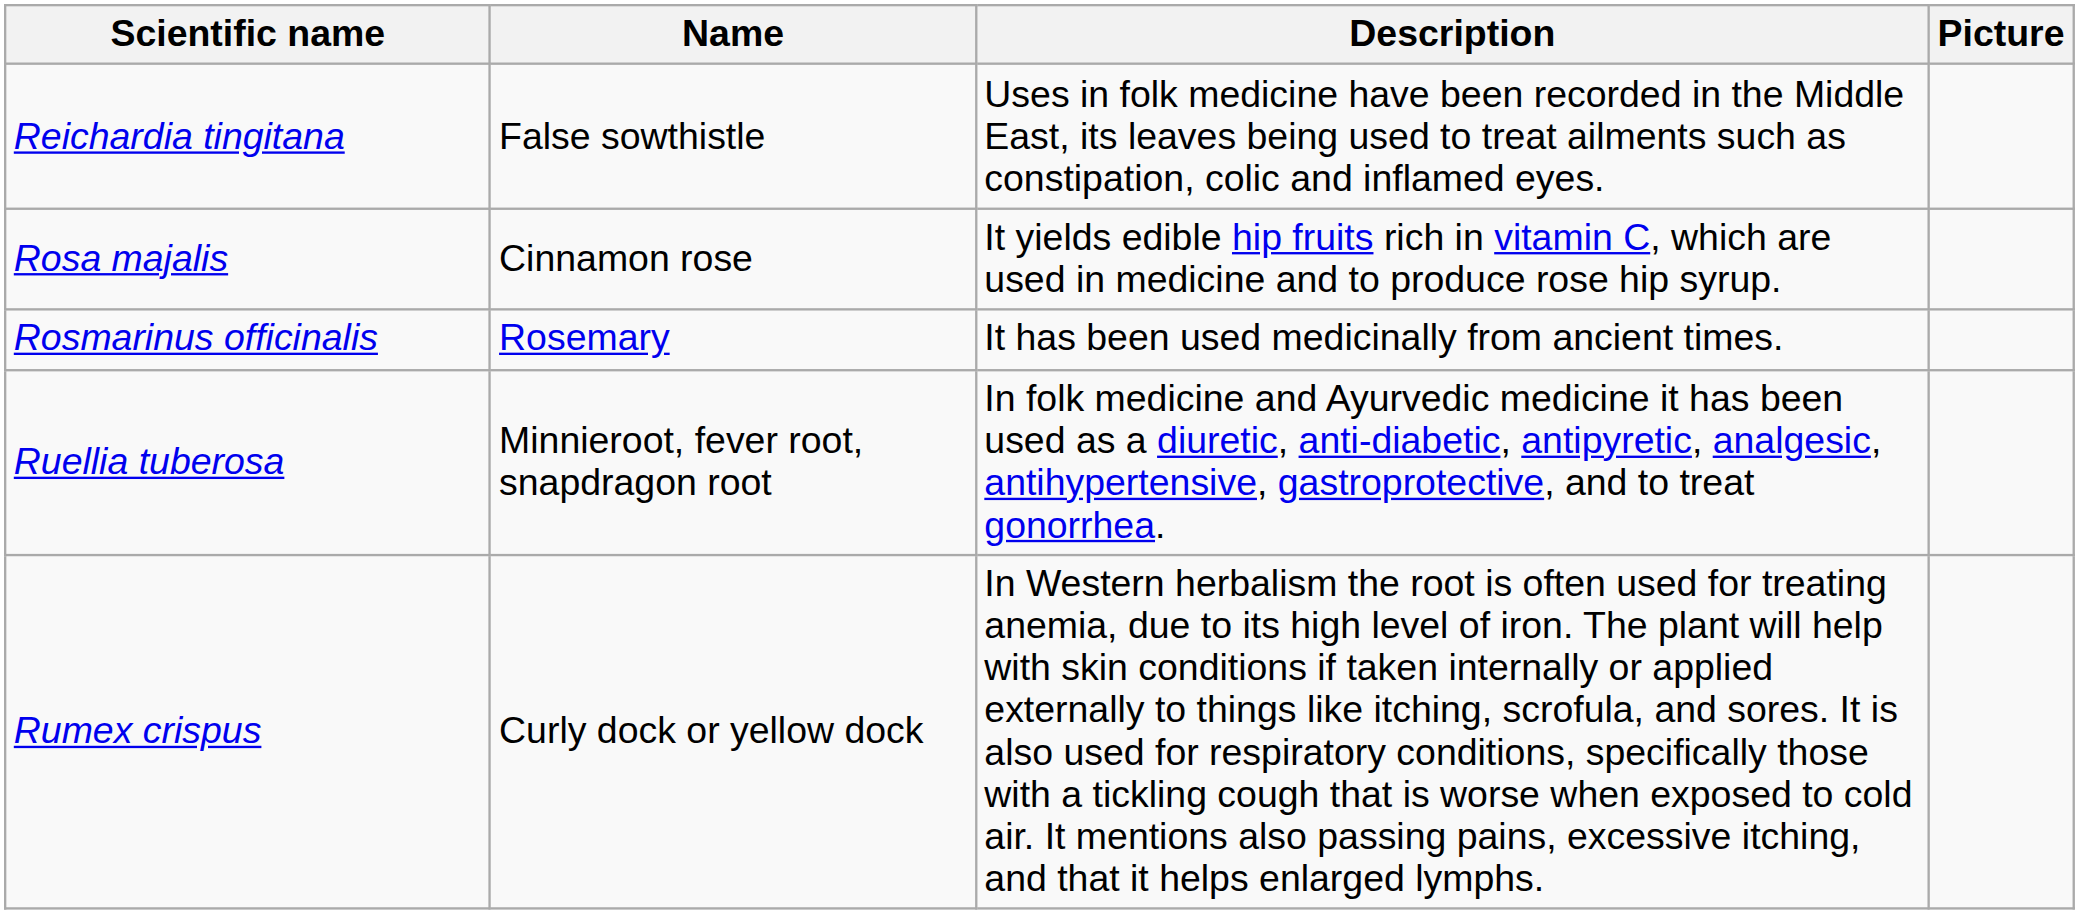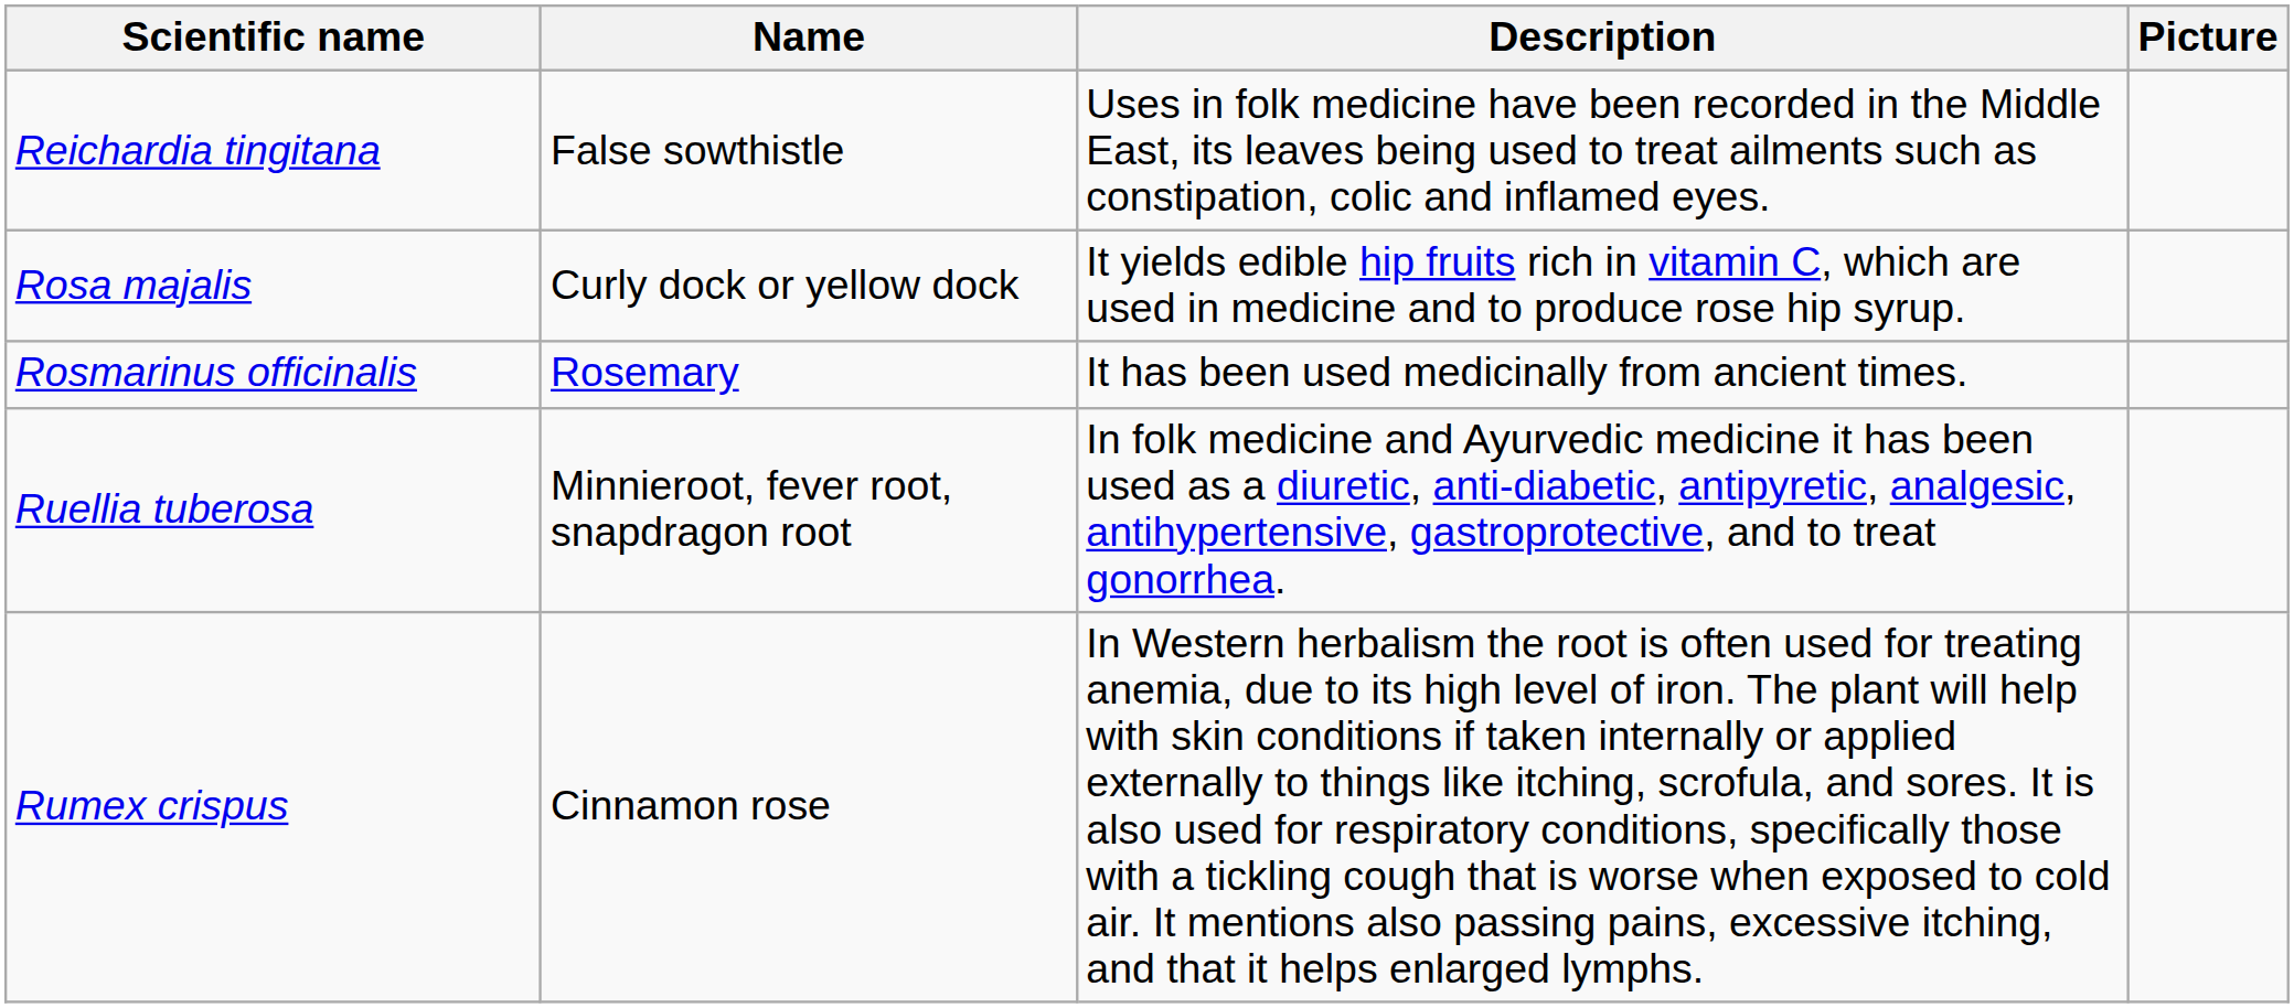Rosa majalis | Name: Cinnamon rose -> Curly dock or yellow dock
Rumex crispus | Name: Curly dock or yellow dock -> Cinnamon rose
